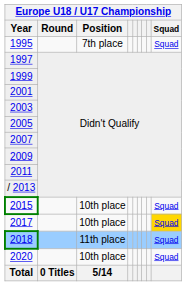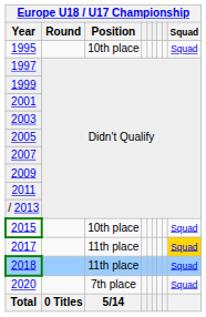1995 | Europe U18 / U17 Championship / Position: 7th place -> 10th place
2017 | Europe U18 / U17 Championship / Position: 10th place -> 11th place
2020 | Europe U18 / U17 Championship / Position: 10th place -> 7th place
